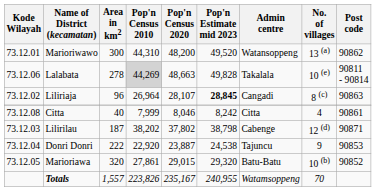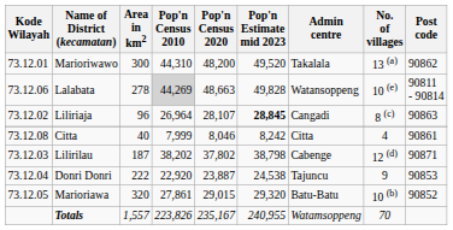Marioriwawo | Admin centre: Watansoppeng -> Takalala
Lalabata | Admin centre: Takalala -> Watansoppeng
